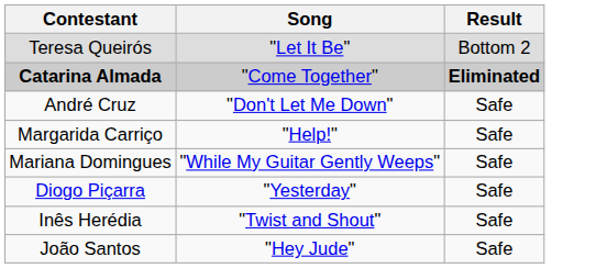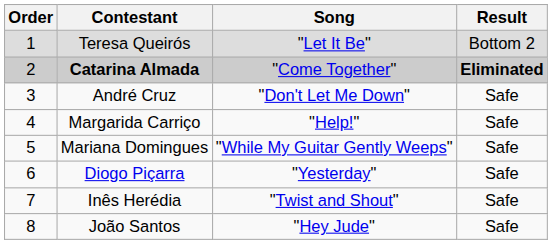+ column: Order | 1 | 2 | 3 | 4 | 5 | 6 | 7 | 8
